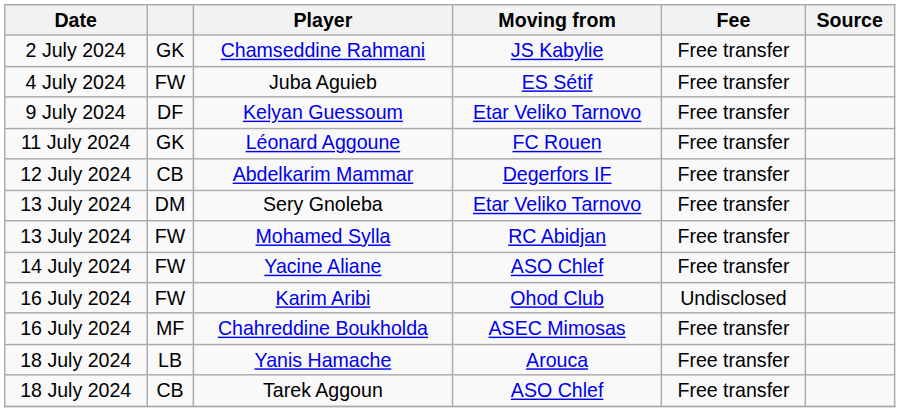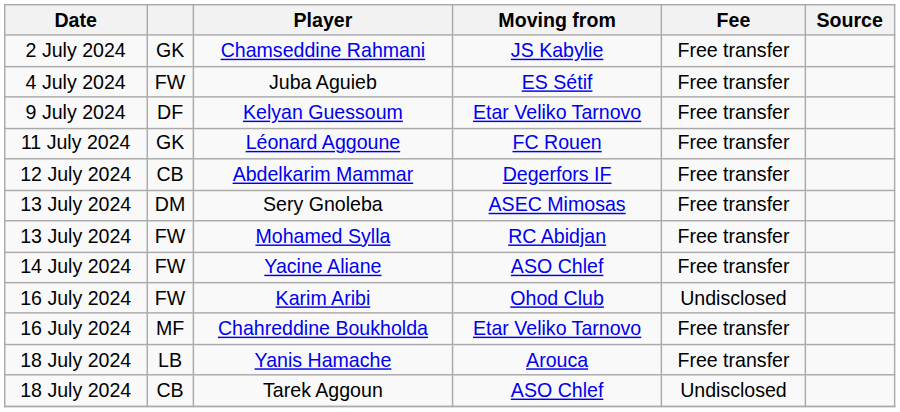Sery Gnoleba | Moving from: Etar Veliko Tarnovo -> ASEC Mimosas
Chahreddine Boukholda | Moving from: ASEC Mimosas -> Etar Veliko Tarnovo
Tarek Aggoun | Fee: Free transfer -> Undisclosed
